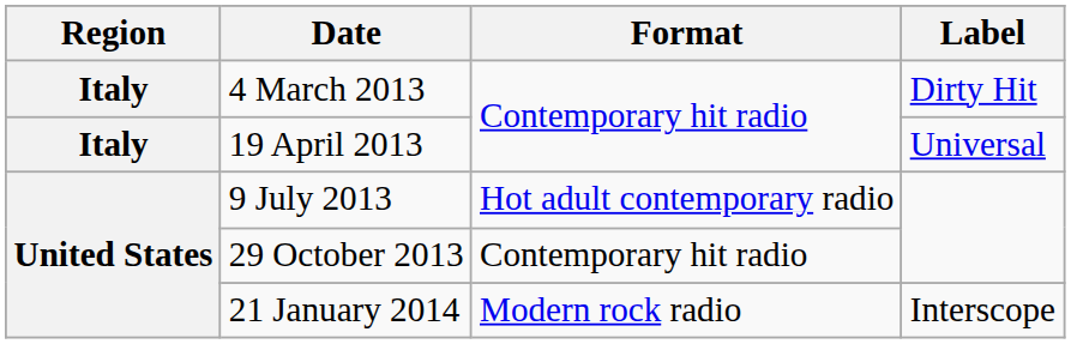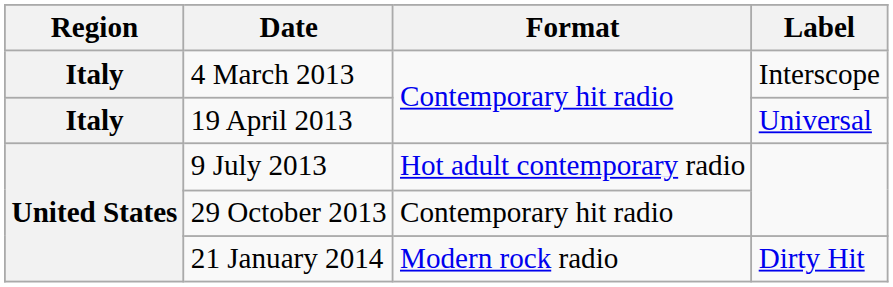4 March 2013 | Label: Dirty Hit -> Interscope
21 January 2014 | Label: Interscope -> Dirty Hit
